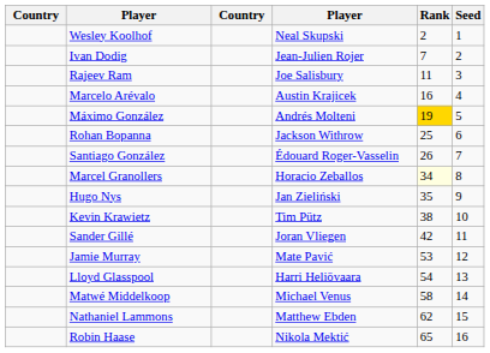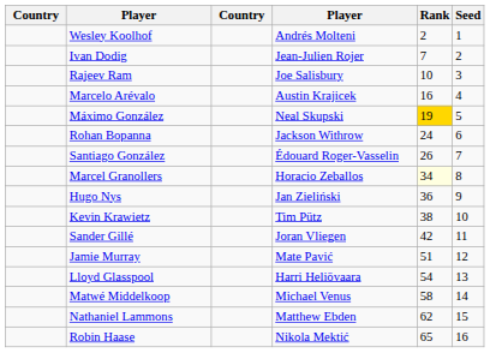Wesley Koolhof | column 4: Neal Skupski -> Andrés Molteni
Rajeev Ram | Rank: 11 -> 10
Máximo González | column 4: Andrés Molteni -> Neal Skupski
Rohan Bopanna | Rank: 25 -> 24
Hugo Nys | Rank: 35 -> 36
Jamie Murray | Rank: 53 -> 51
